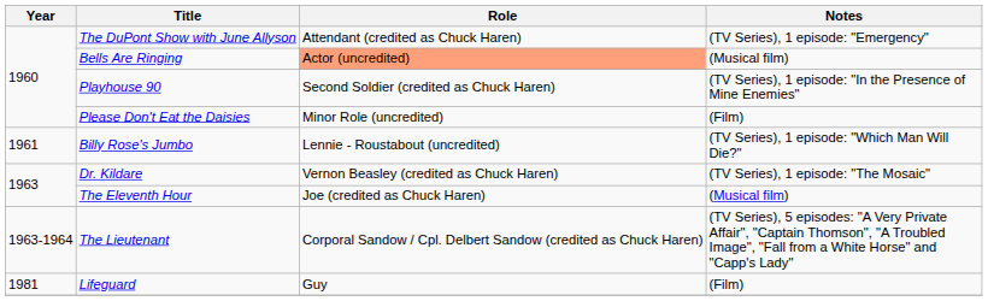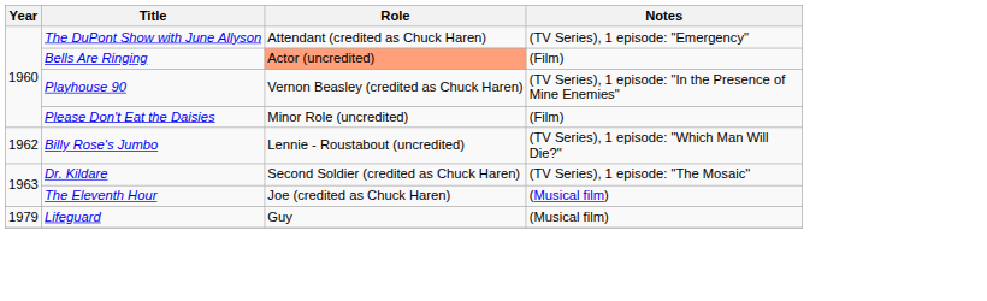Bells Are Ringing | Notes: (Musical film) -> (Film)
Playhouse 90 | Role: Second Soldier (credited as Chuck Haren) -> Vernon Beasley (credited as Chuck Haren)
Billy Rose's Jumbo | Year: 1961 -> 1962
Dr. Kildare | Role: Vernon Beasley (credited as Chuck Haren) -> Second Soldier (credited as Chuck Haren)
- row: 1963-1964 | The Lieutenant | Corporal Sandow / Cpl. Delbert Sandow (credited as Chuck Haren) | (TV Series), 5 episodes: "A Very Private Affair", "Captain Thomson", "A Troubled Image", "Fall from a White Horse" and "Capp's Lady"
Lifeguard | Year: 1981 -> 1979
Lifeguard | Notes: (Film) -> (Musical film)
